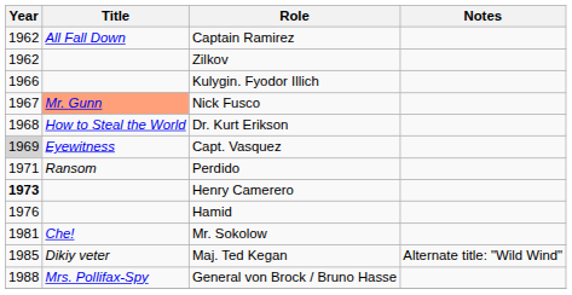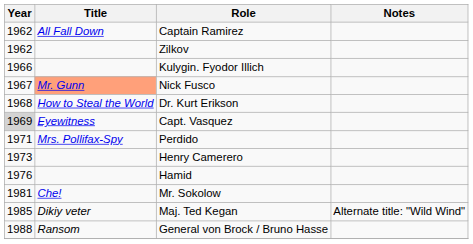Perdido | Title: Ransom -> Mrs. Pollifax-Spy
Henry Camerero | Year: bold -> normal
General von Brock / Bruno Hasse | Title: Mrs. Pollifax-Spy -> Ransom
